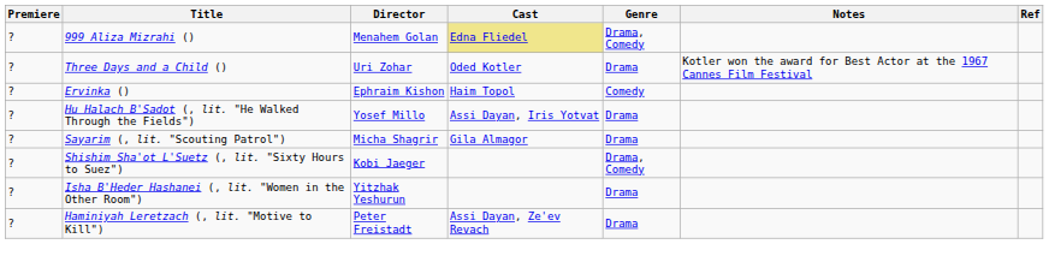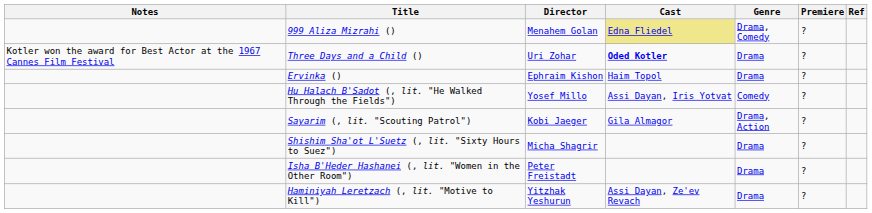columns swapped: Premiere <-> Notes
Three Days and a Child () | Cast: normal -> bold
Ervinka () | Genre: Comedy -> Drama
Hu Halach B'Sadot (, lit. "He Walked Through the Fields") | Genre: Drama -> Comedy
Sayarim (, lit. "Scouting Patrol") | Director: Micha Shagrir -> Kobi Jaeger
Sayarim (, lit. "Scouting Patrol") | Genre: Drama -> Drama, Action
Shishim Sha'ot L'Suetz (, lit. "Sixty Hours to Suez") | Director: Kobi Jaeger -> Micha Shagrir
Shishim Sha'ot L'Suetz (, lit. "Sixty Hours to Suez") | Genre: Drama, Comedy -> Drama
Isha B'Heder Hashanei (, lit. "Women in the Other Room") | Director: Yitzhak Yeshurun -> Peter Freistadt
Haminiyah Leretzach (, lit. "Motive to Kill") | Director: Peter Freistadt -> Yitzhak Yeshurun
